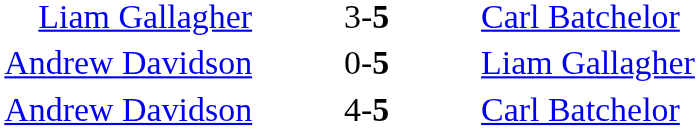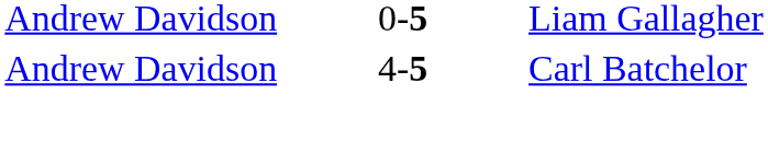- row: Liam Gallagher | 3-5 | Carl Batchelor
